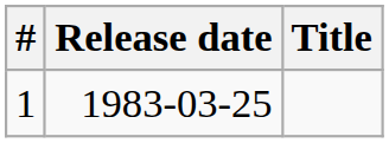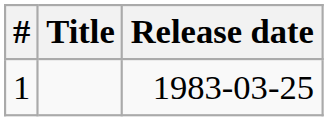columns swapped: Title <-> Release date
